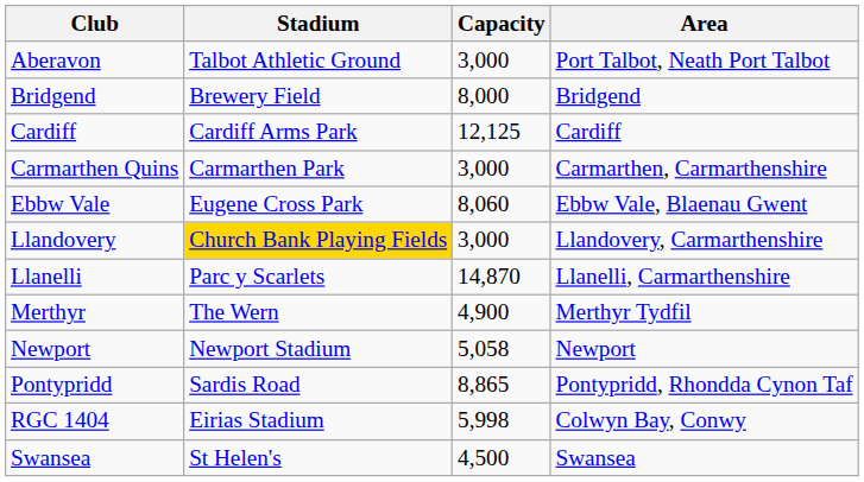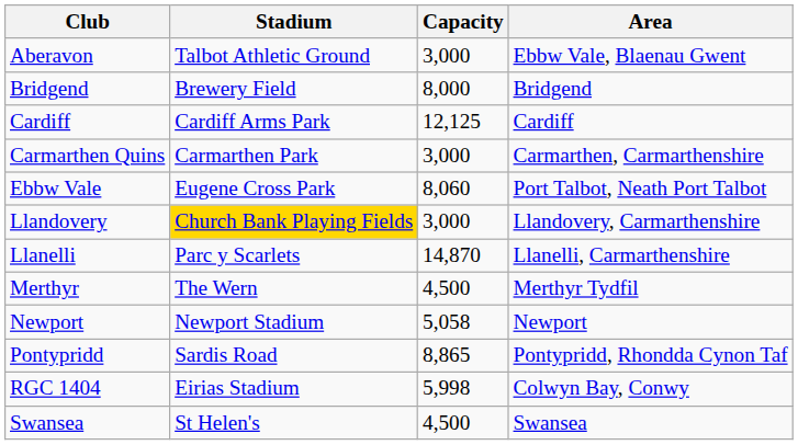Aberavon | Area: Port Talbot, Neath Port Talbot -> Ebbw Vale, Blaenau Gwent
Ebbw Vale | Area: Ebbw Vale, Blaenau Gwent -> Port Talbot, Neath Port Talbot
Merthyr | Capacity: 4,900 -> 4,500
